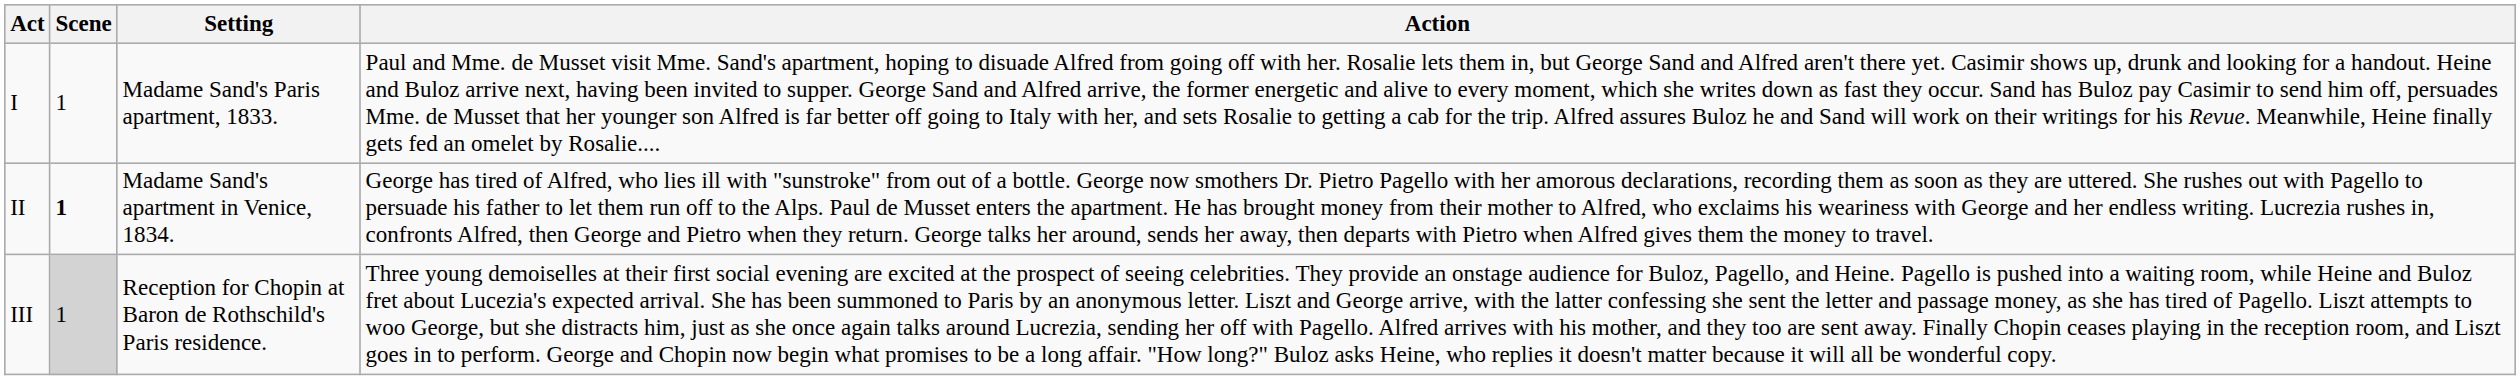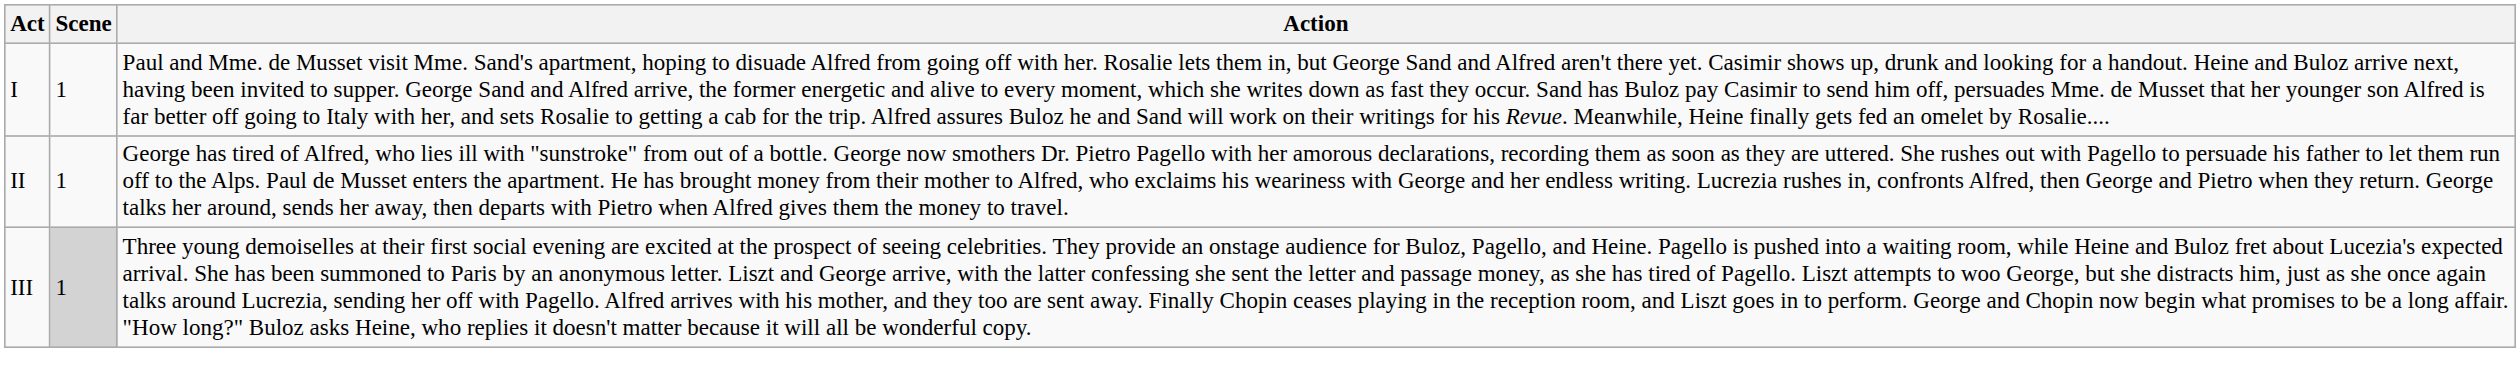- column: Setting | Madame Sand's Paris apartment, 1833. | Madame Sand's apartment in Venice, 1834. | Reception for Chopin at Baron de Rothschild's Paris residence.
II | Scene: bold -> normal
